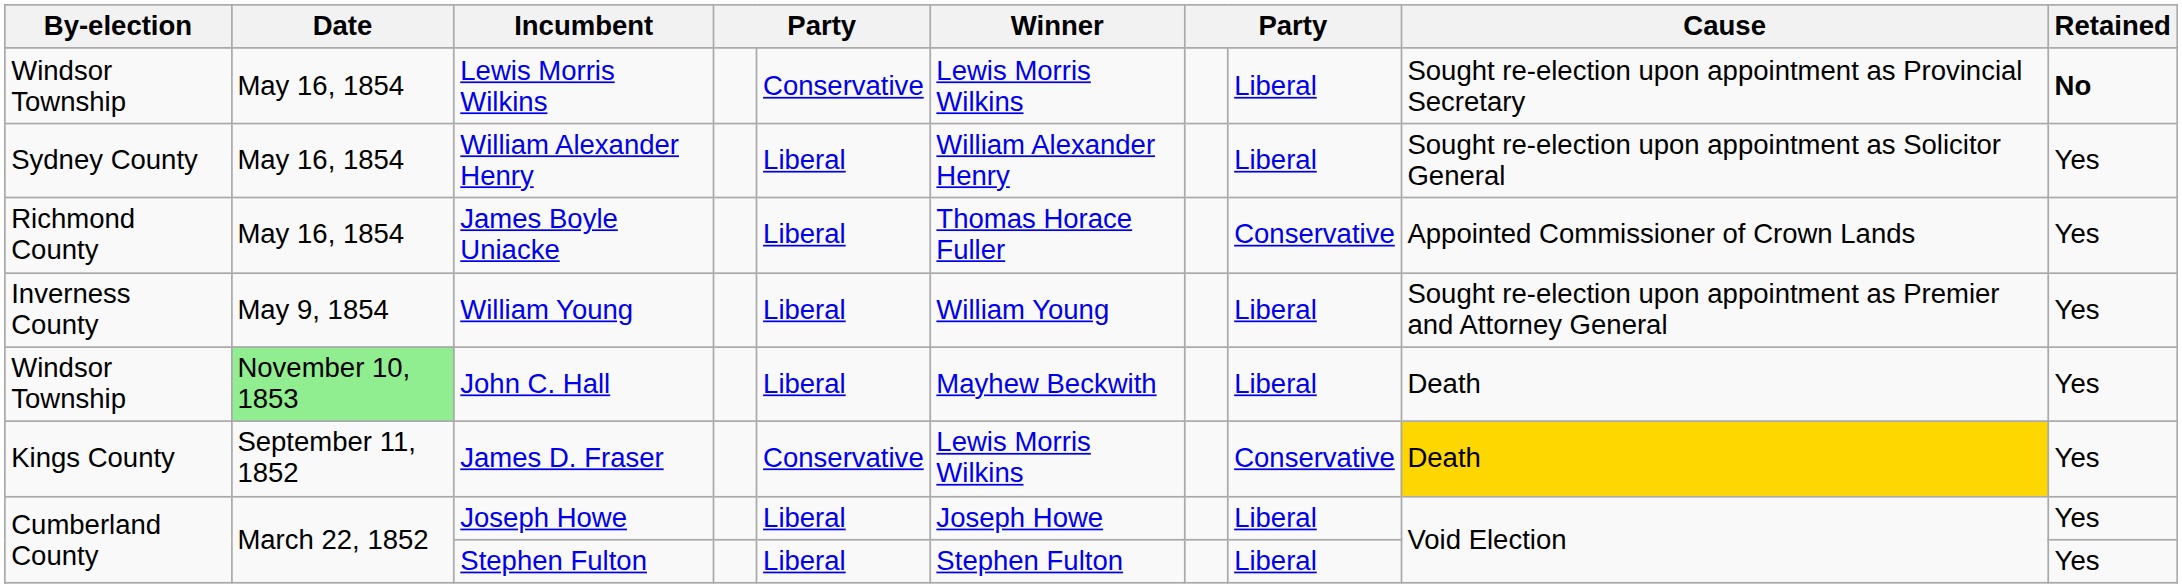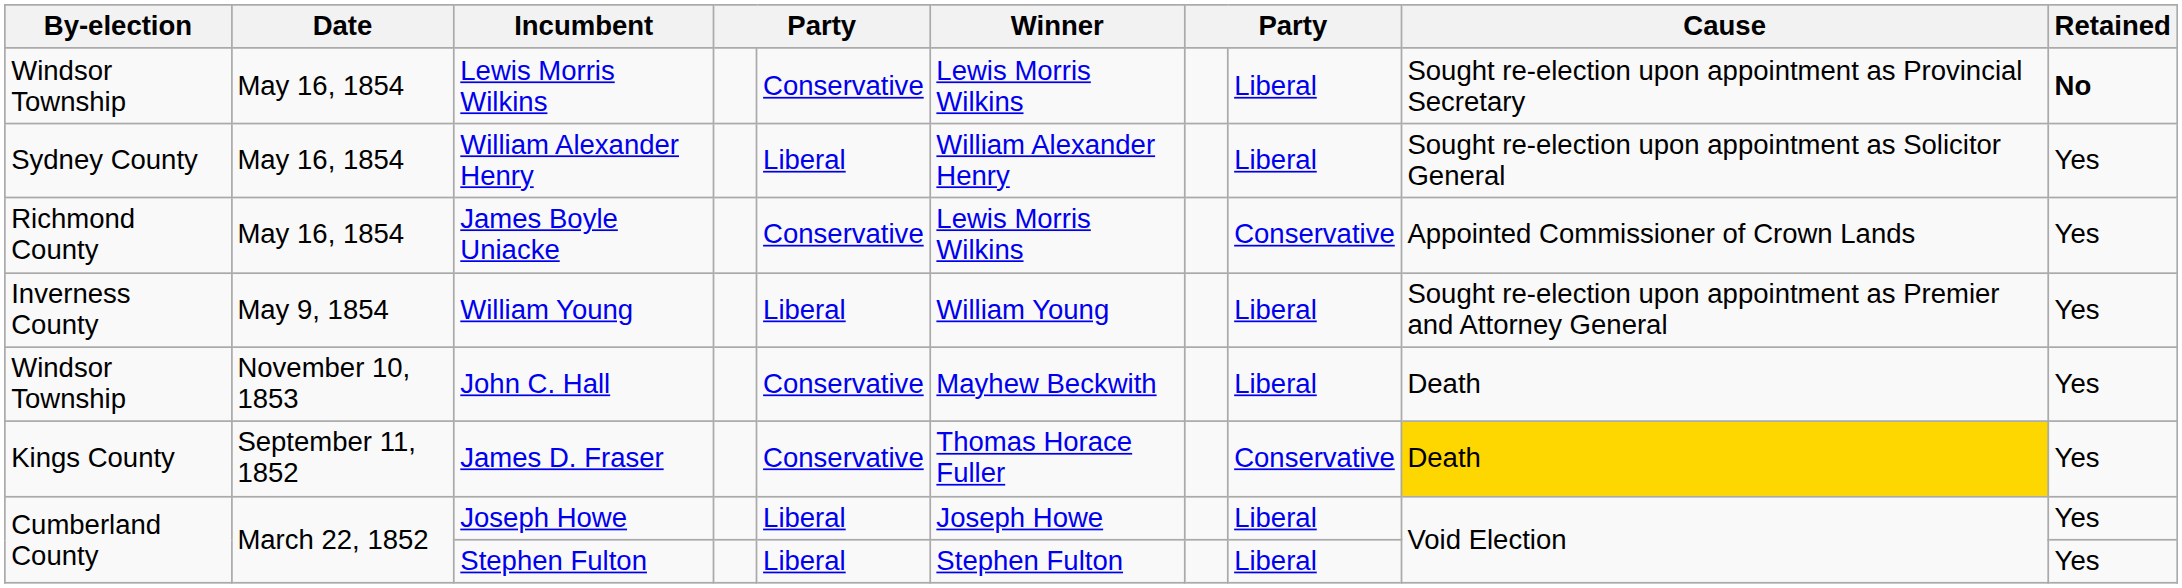James Boyle Uniacke | column 5: Liberal -> Conservative
James Boyle Uniacke | Winner: Thomas Horace Fuller -> Lewis Morris Wilkins
John C. Hall | Date: lightgreen background -> no background
John C. Hall | column 5: Liberal -> Conservative
James D. Fraser | Winner: Lewis Morris Wilkins -> Thomas Horace Fuller
